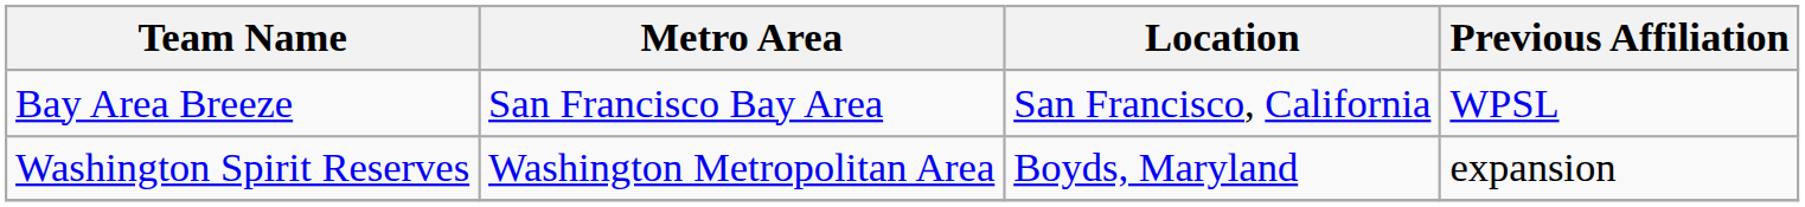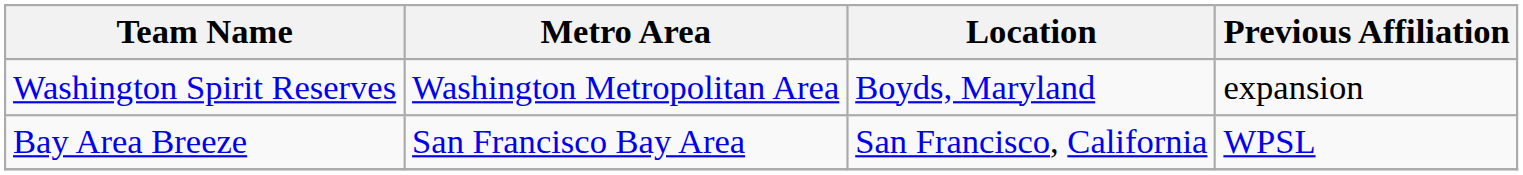rows swapped: Bay Area Breeze <-> Washington Spirit Reserves
